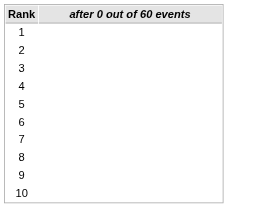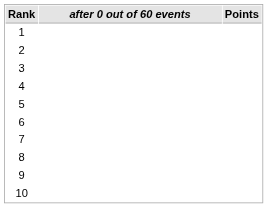+ column: Points
